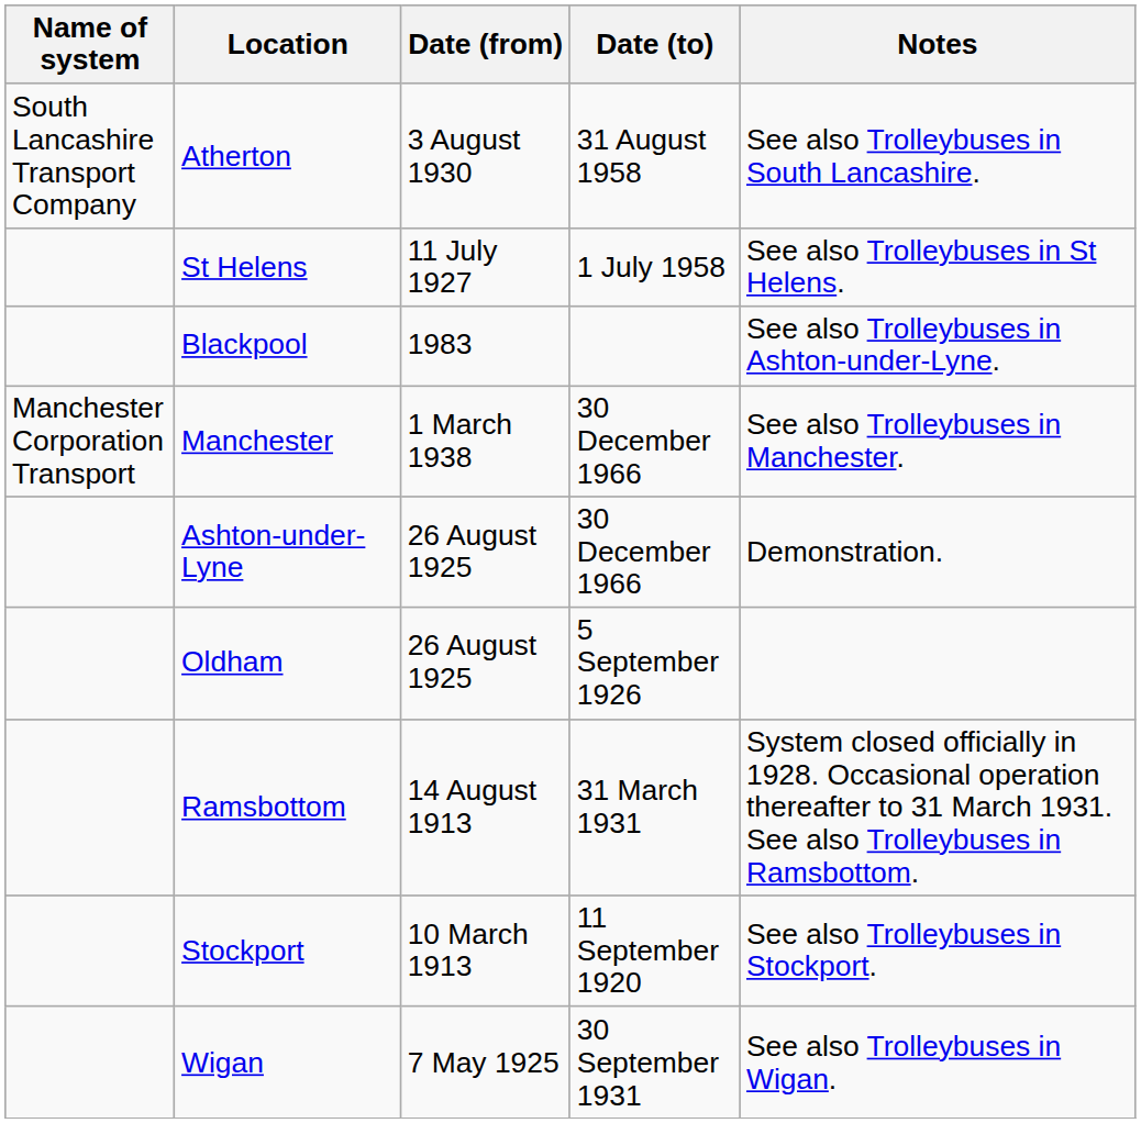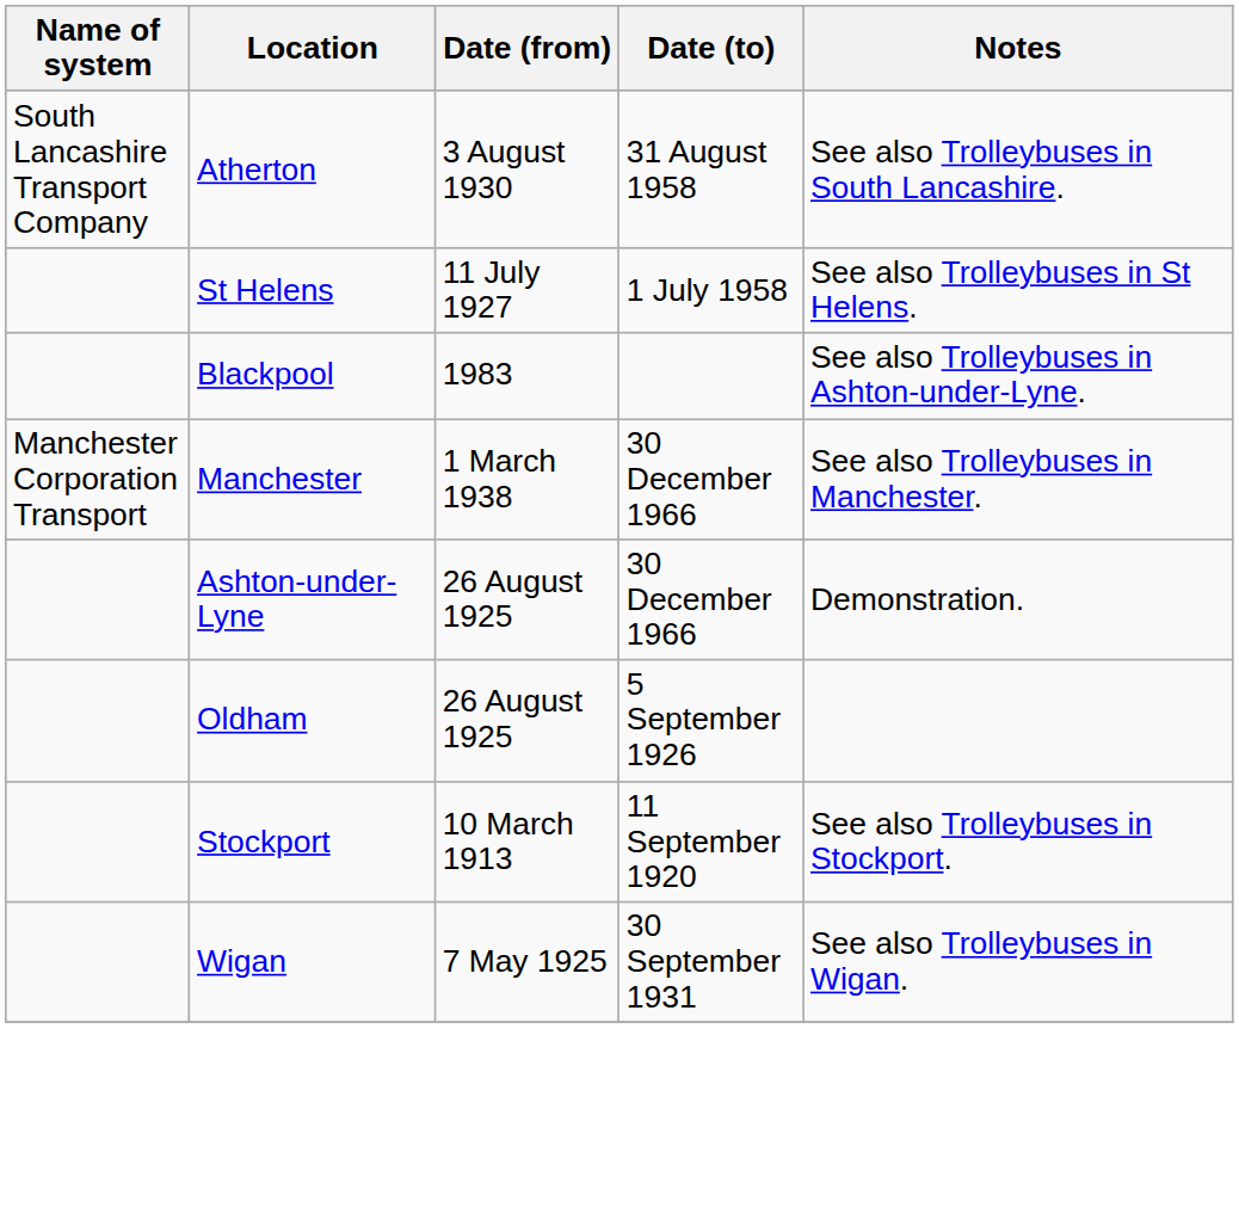- row: Ramsbottom | 14 August 1913 | 31 March 1931 | System closed officially in 1928. Occasional operation thereafter to 31 March 1931. See also Trolleybuses in Ramsbottom.
